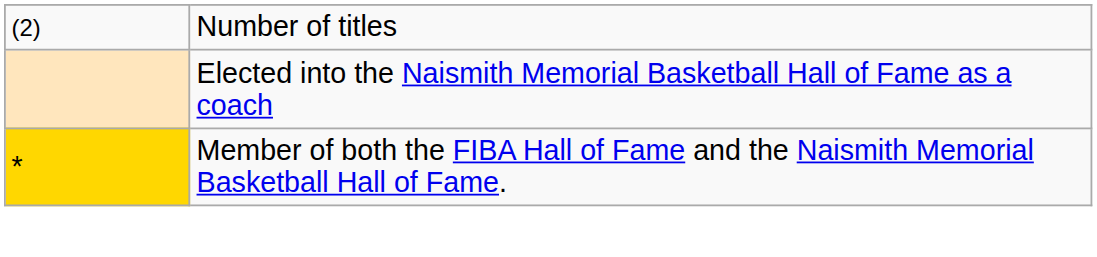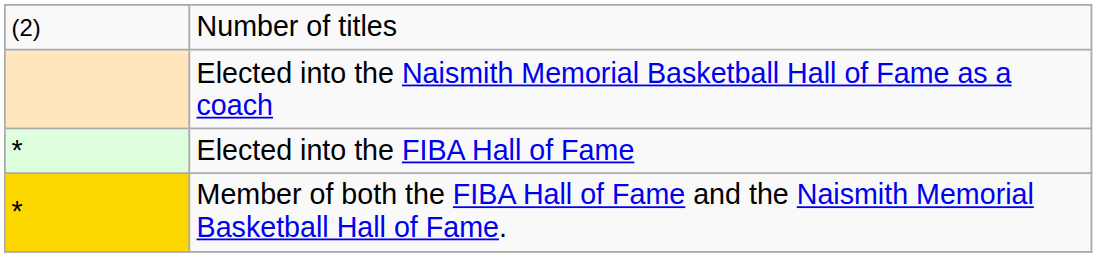+ row: * | Elected into the FIBA Hall of Fame
